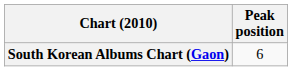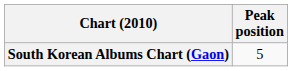South Korean Albums Chart (Gaon) | Peak position: 6 -> 5
